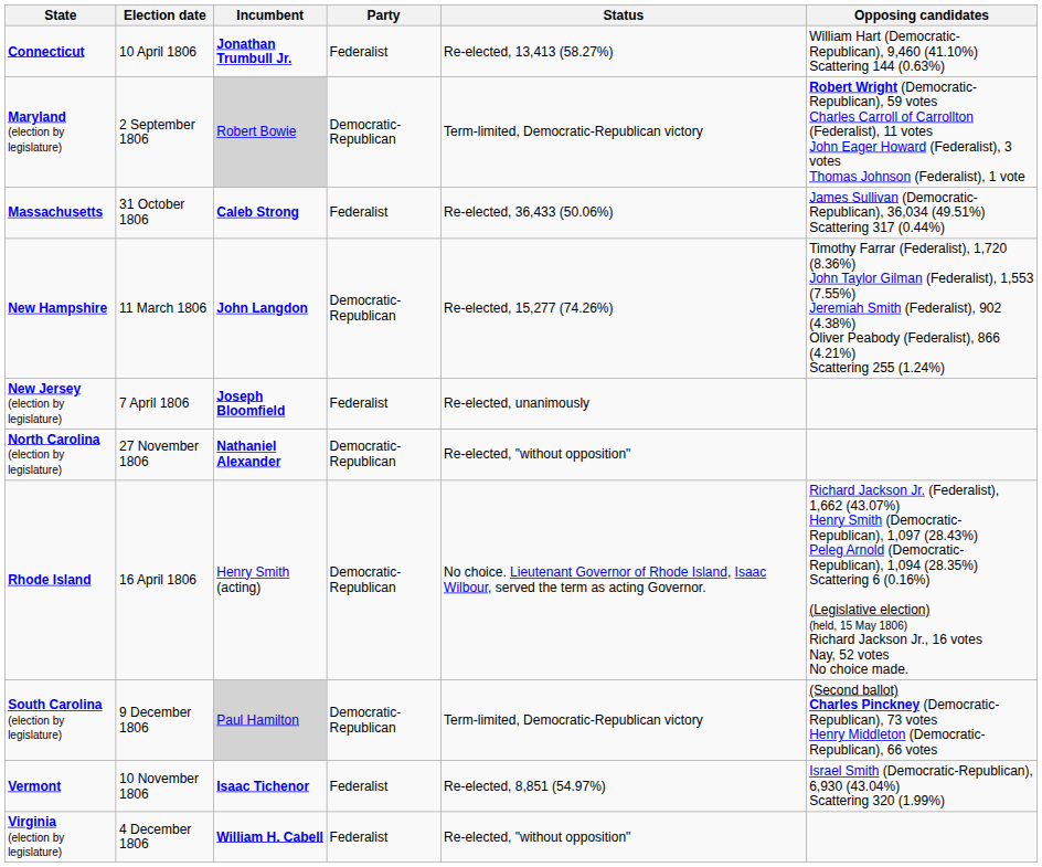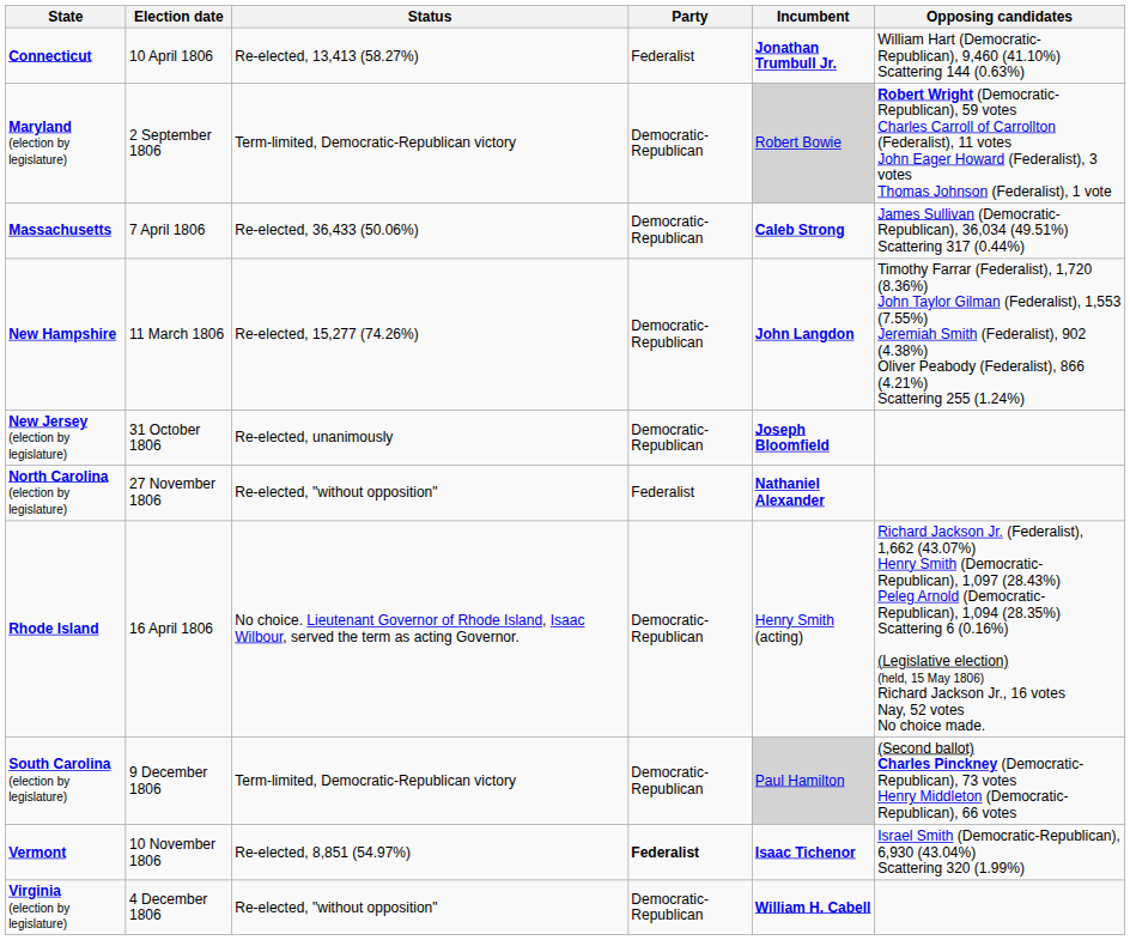columns swapped: Incumbent <-> Status
Massachusetts | Election date: 31 October 1806 -> 7 April 1806
Massachusetts | Party: Federalist -> Democratic-Republican
New Jersey (election by legislature) | Election date: 7 April 1806 -> 31 October 1806
New Jersey (election by legislature) | Party: Federalist -> Democratic-Republican
North Carolina (election by legislature) | Party: Democratic-Republican -> Federalist
Vermont | Party: normal -> bold
Virginia (election by legislature) | Party: Federalist -> Democratic-Republican
